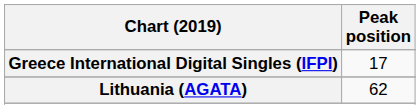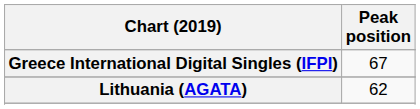Greece International Digital Singles (IFPI) | Peak position: 17 -> 67
